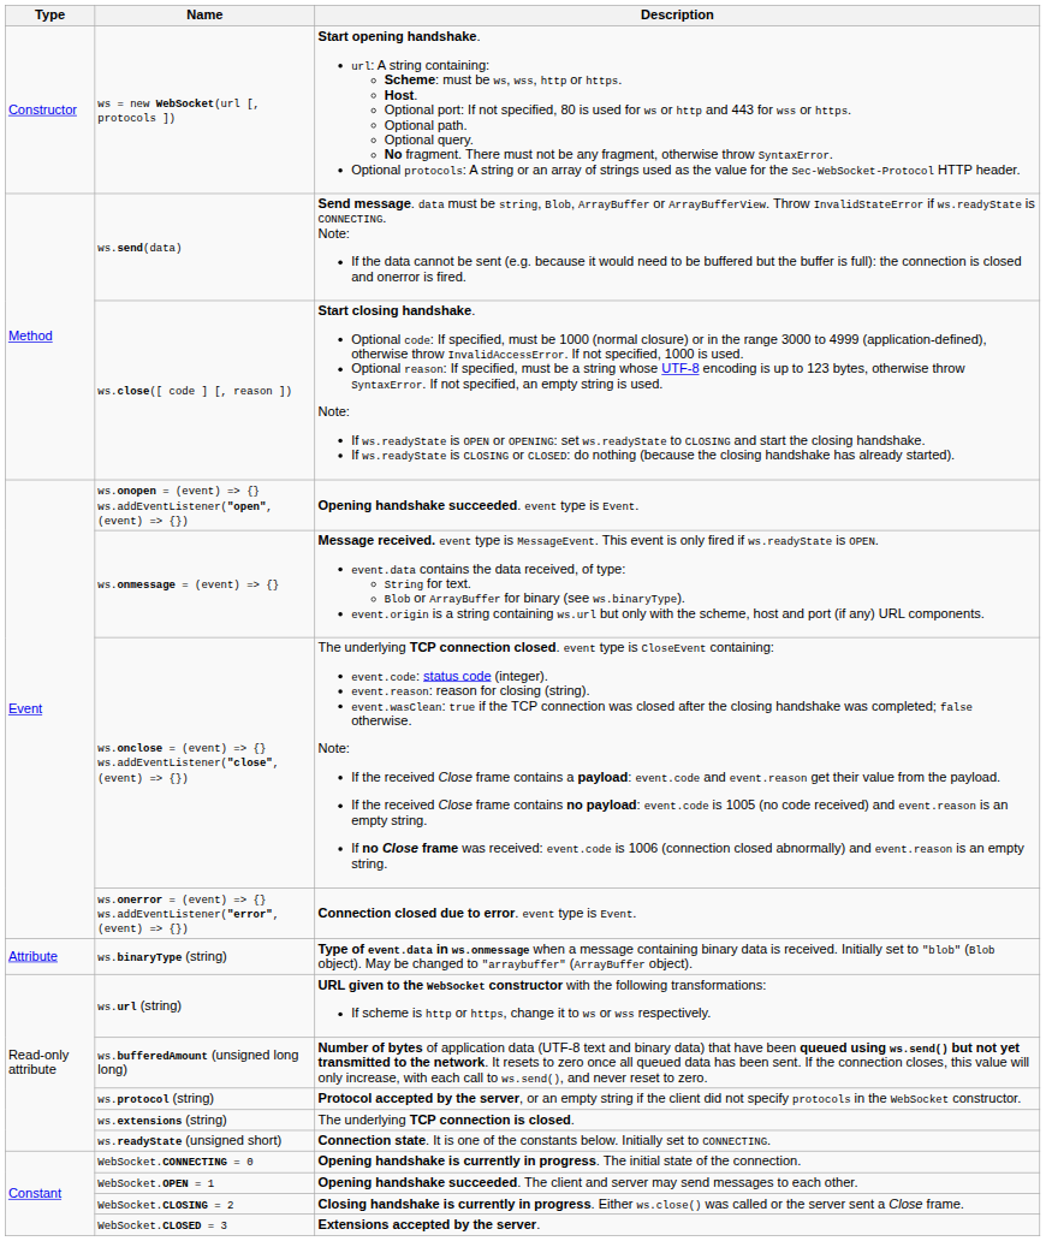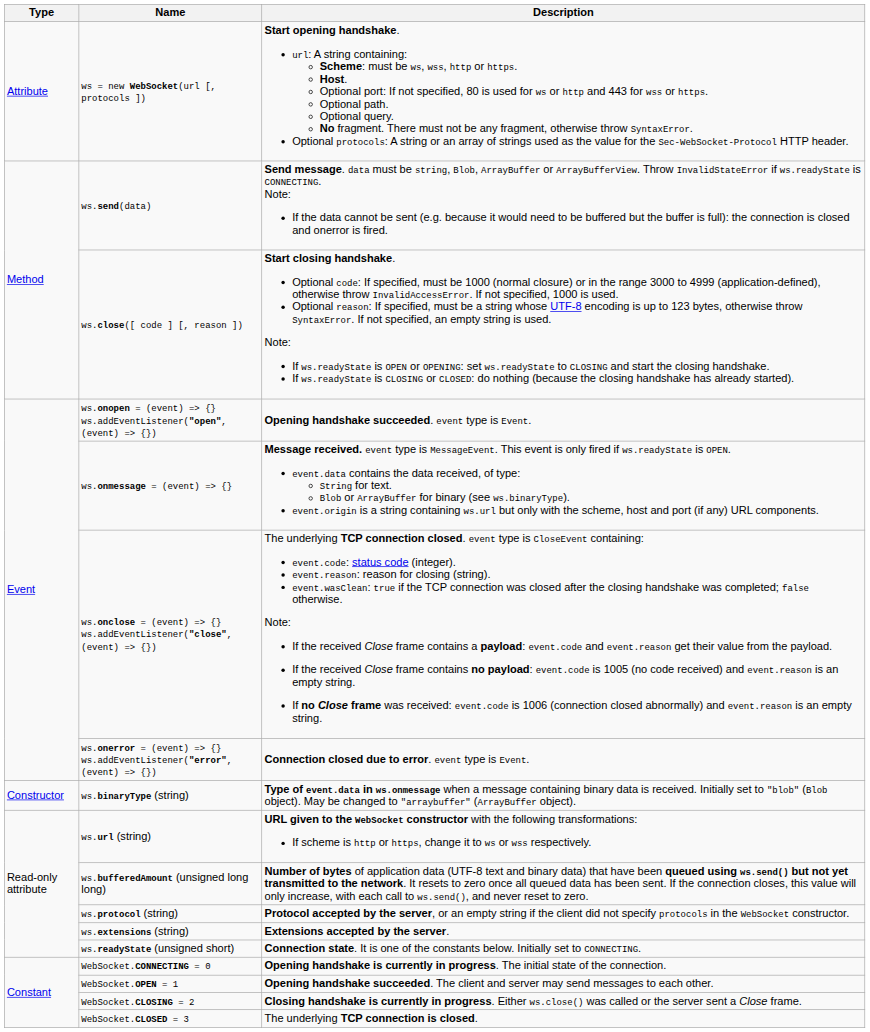ws = new WebSocket(url [, protocols ]) | Type: Constructor -> Attribute
ws.binaryType (string) | Type: Attribute -> Constructor
ws.extensions (string) | Description: The underlying TCP connection is closed. -> Extensions accepted by the server.
WebSocket.CLOSED = 3 | Description: Extensions accepted by the server. -> The underlying TCP connection is closed.
